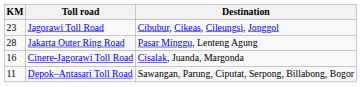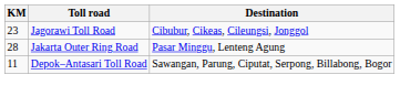- row: 16 | Cinere-Jagorawi Toll Road | Cisalak, Juanda, Margonda
